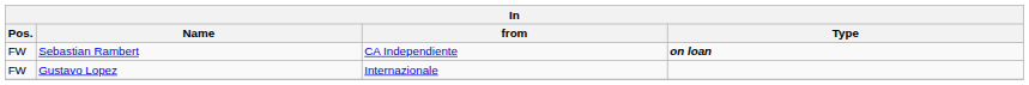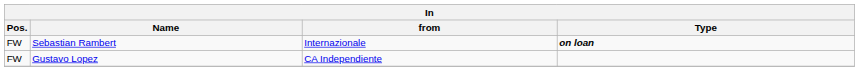Sebastian Rambert | from: CA Independiente -> Internazionale
Gustavo Lopez | from: Internazionale -> CA Independiente
